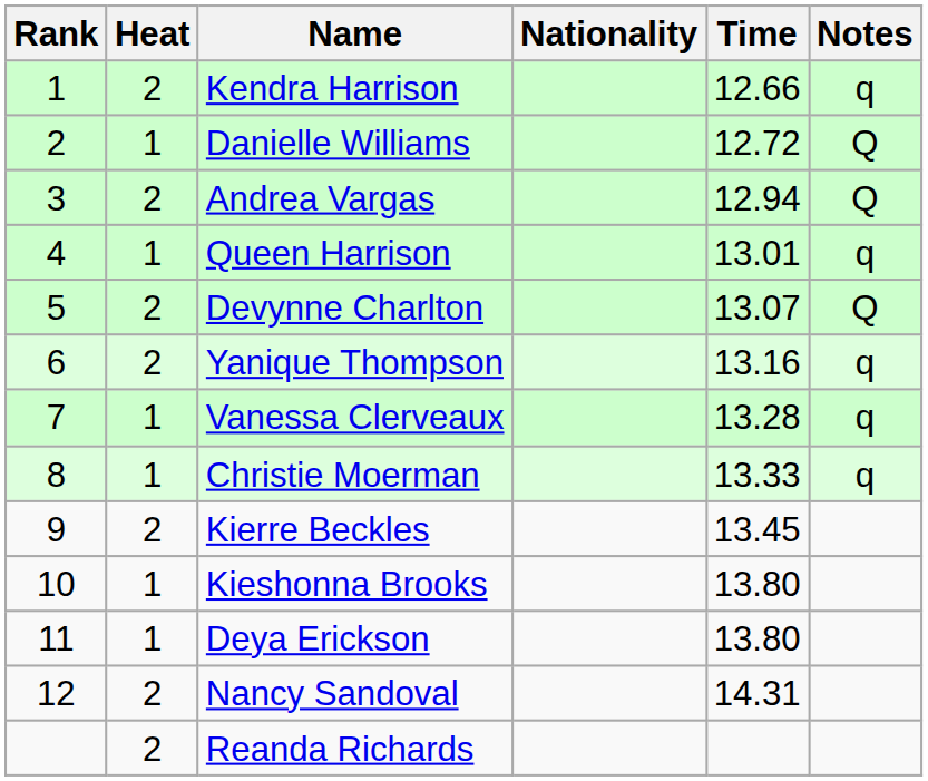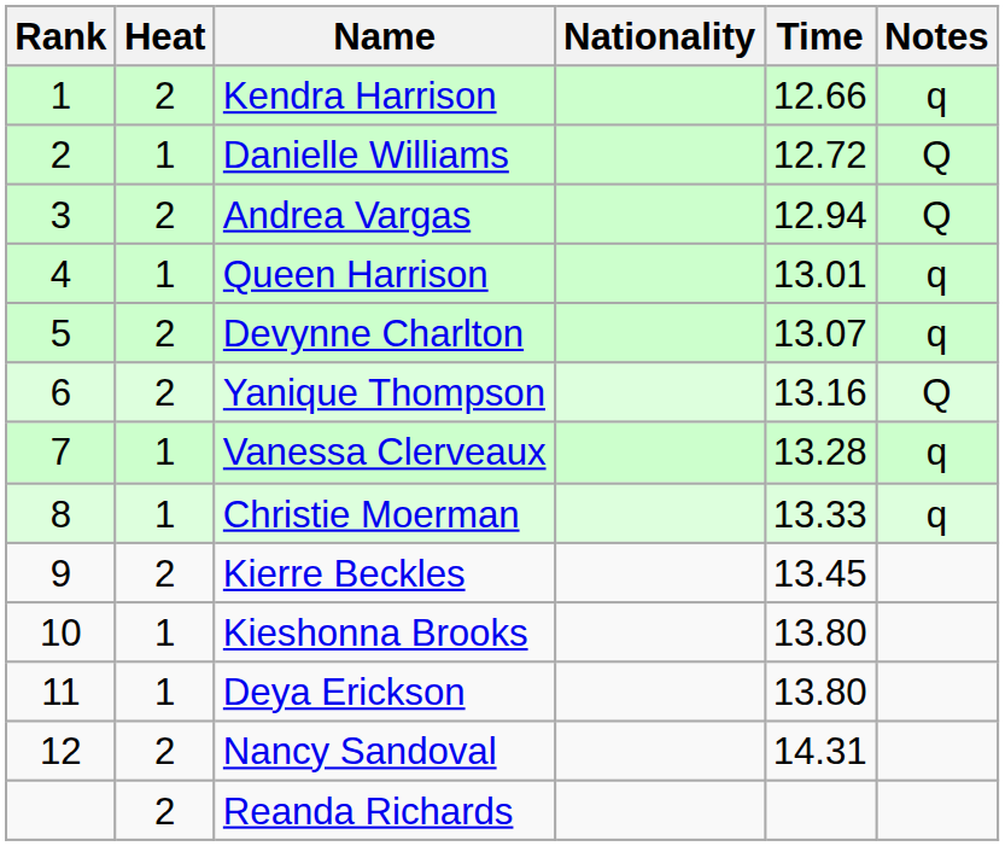Devynne Charlton | Notes: Q -> q
Yanique Thompson | Notes: q -> Q
